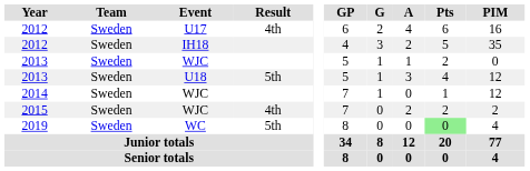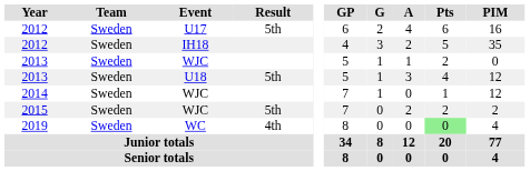2012 / U17 | Result: 4th -> 5th
2015 | Result: 4th -> 5th
2019 | Result: 5th -> 4th
